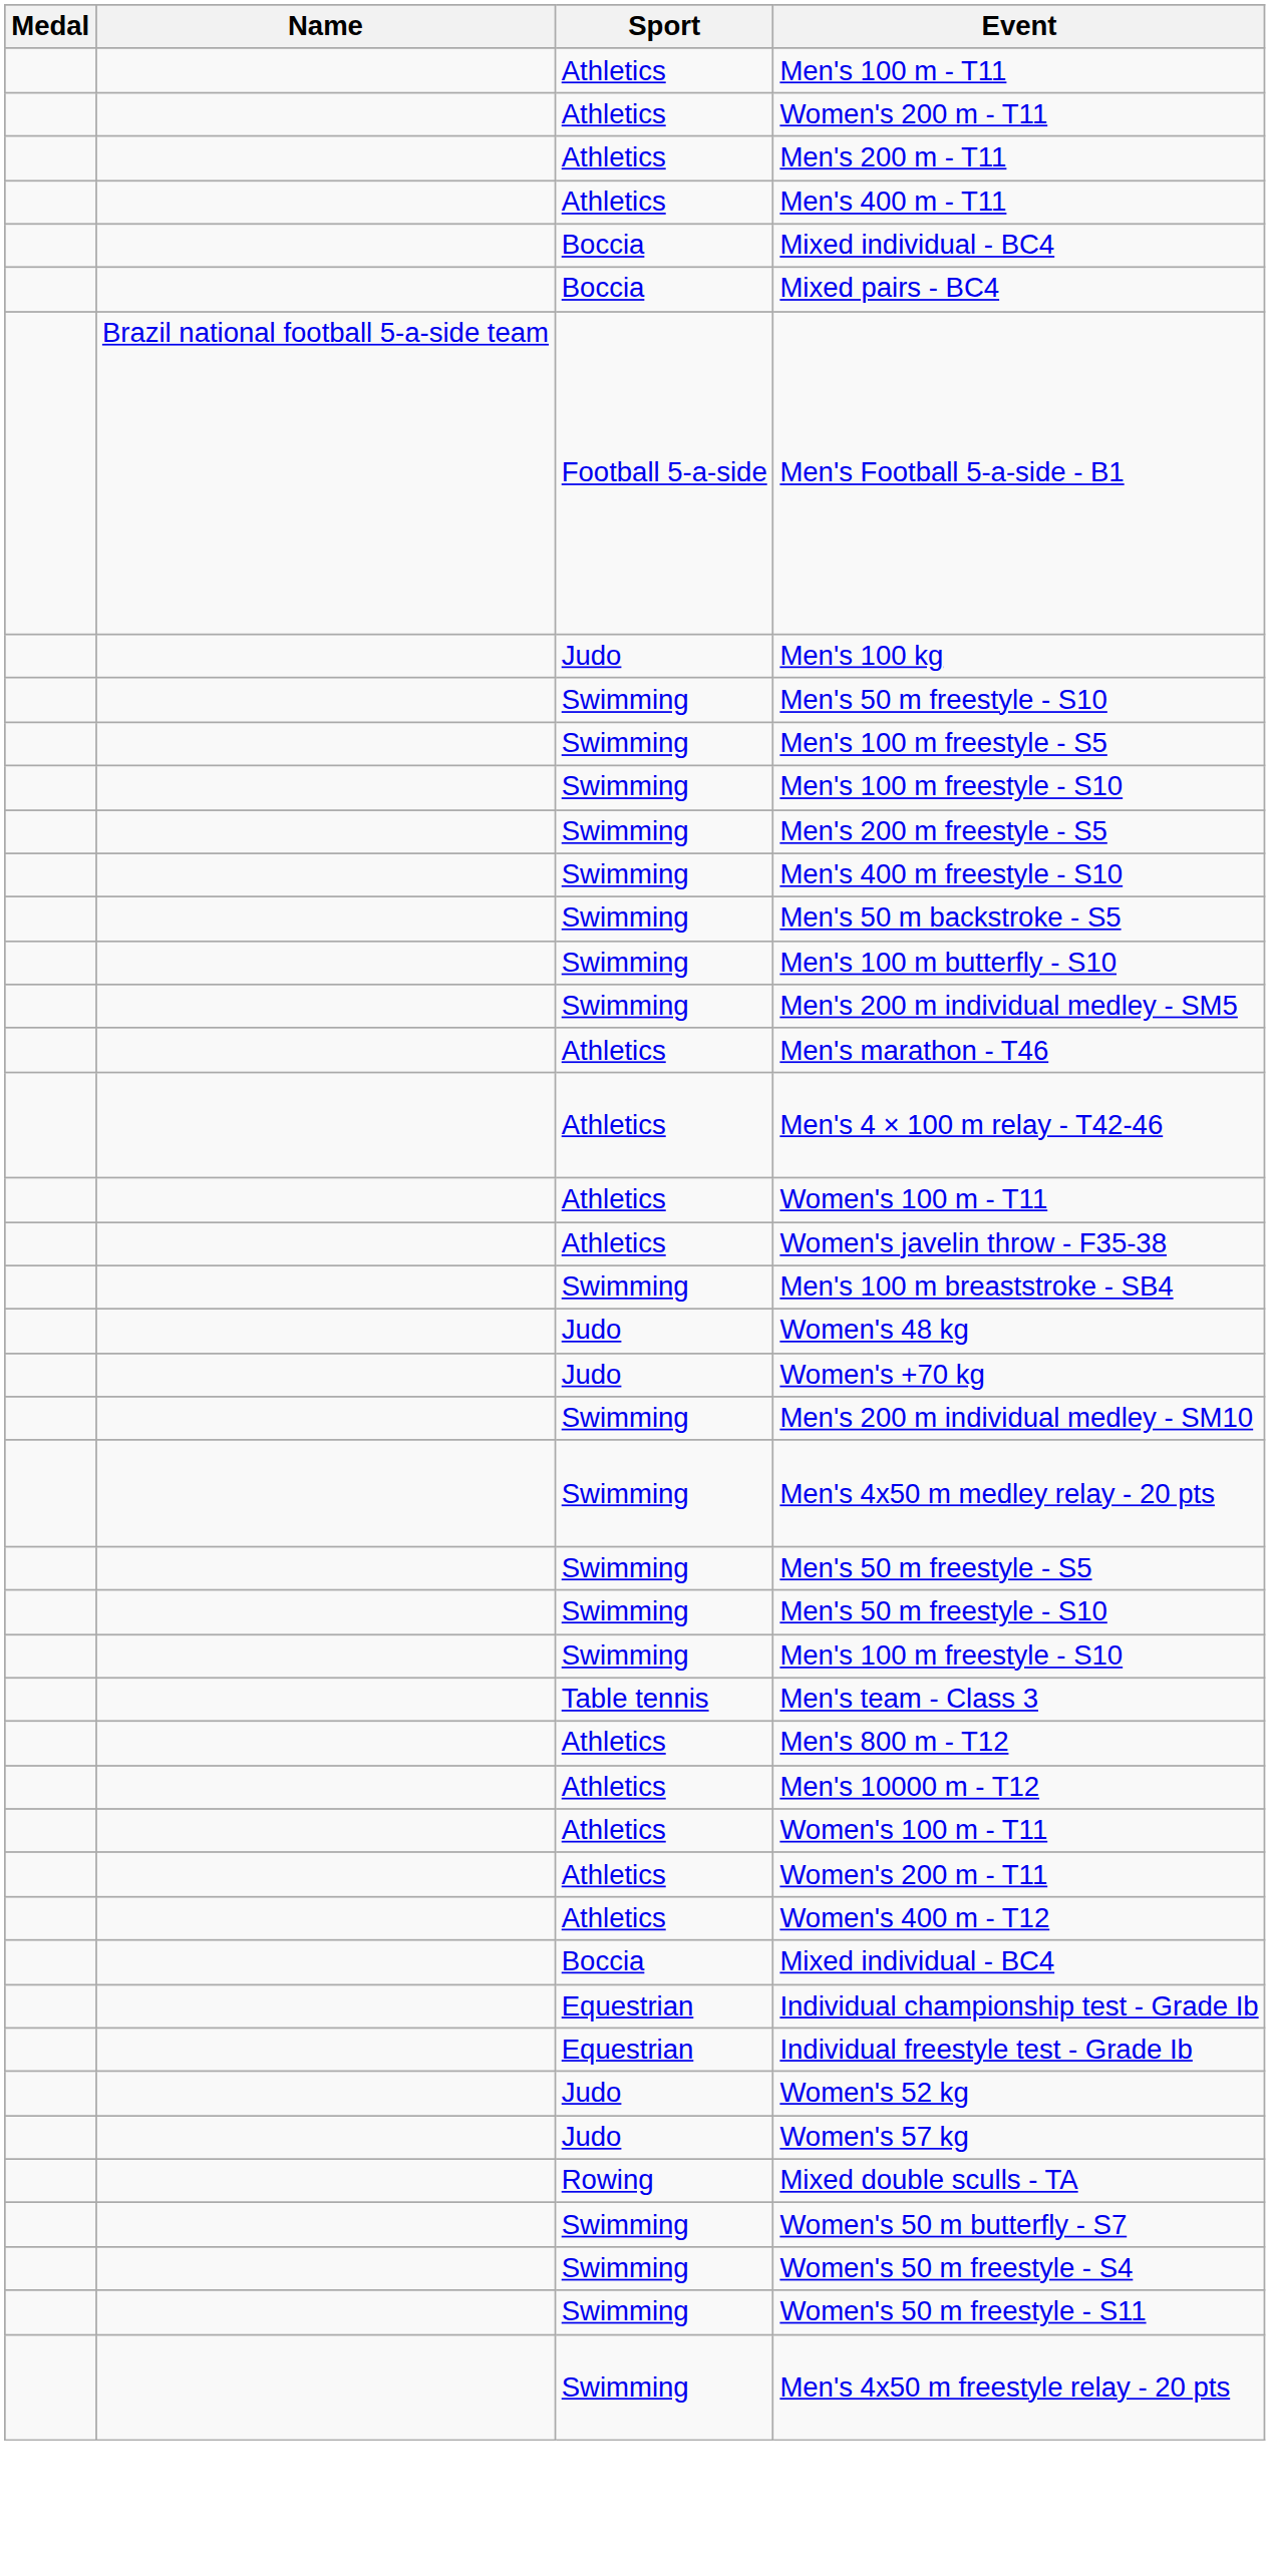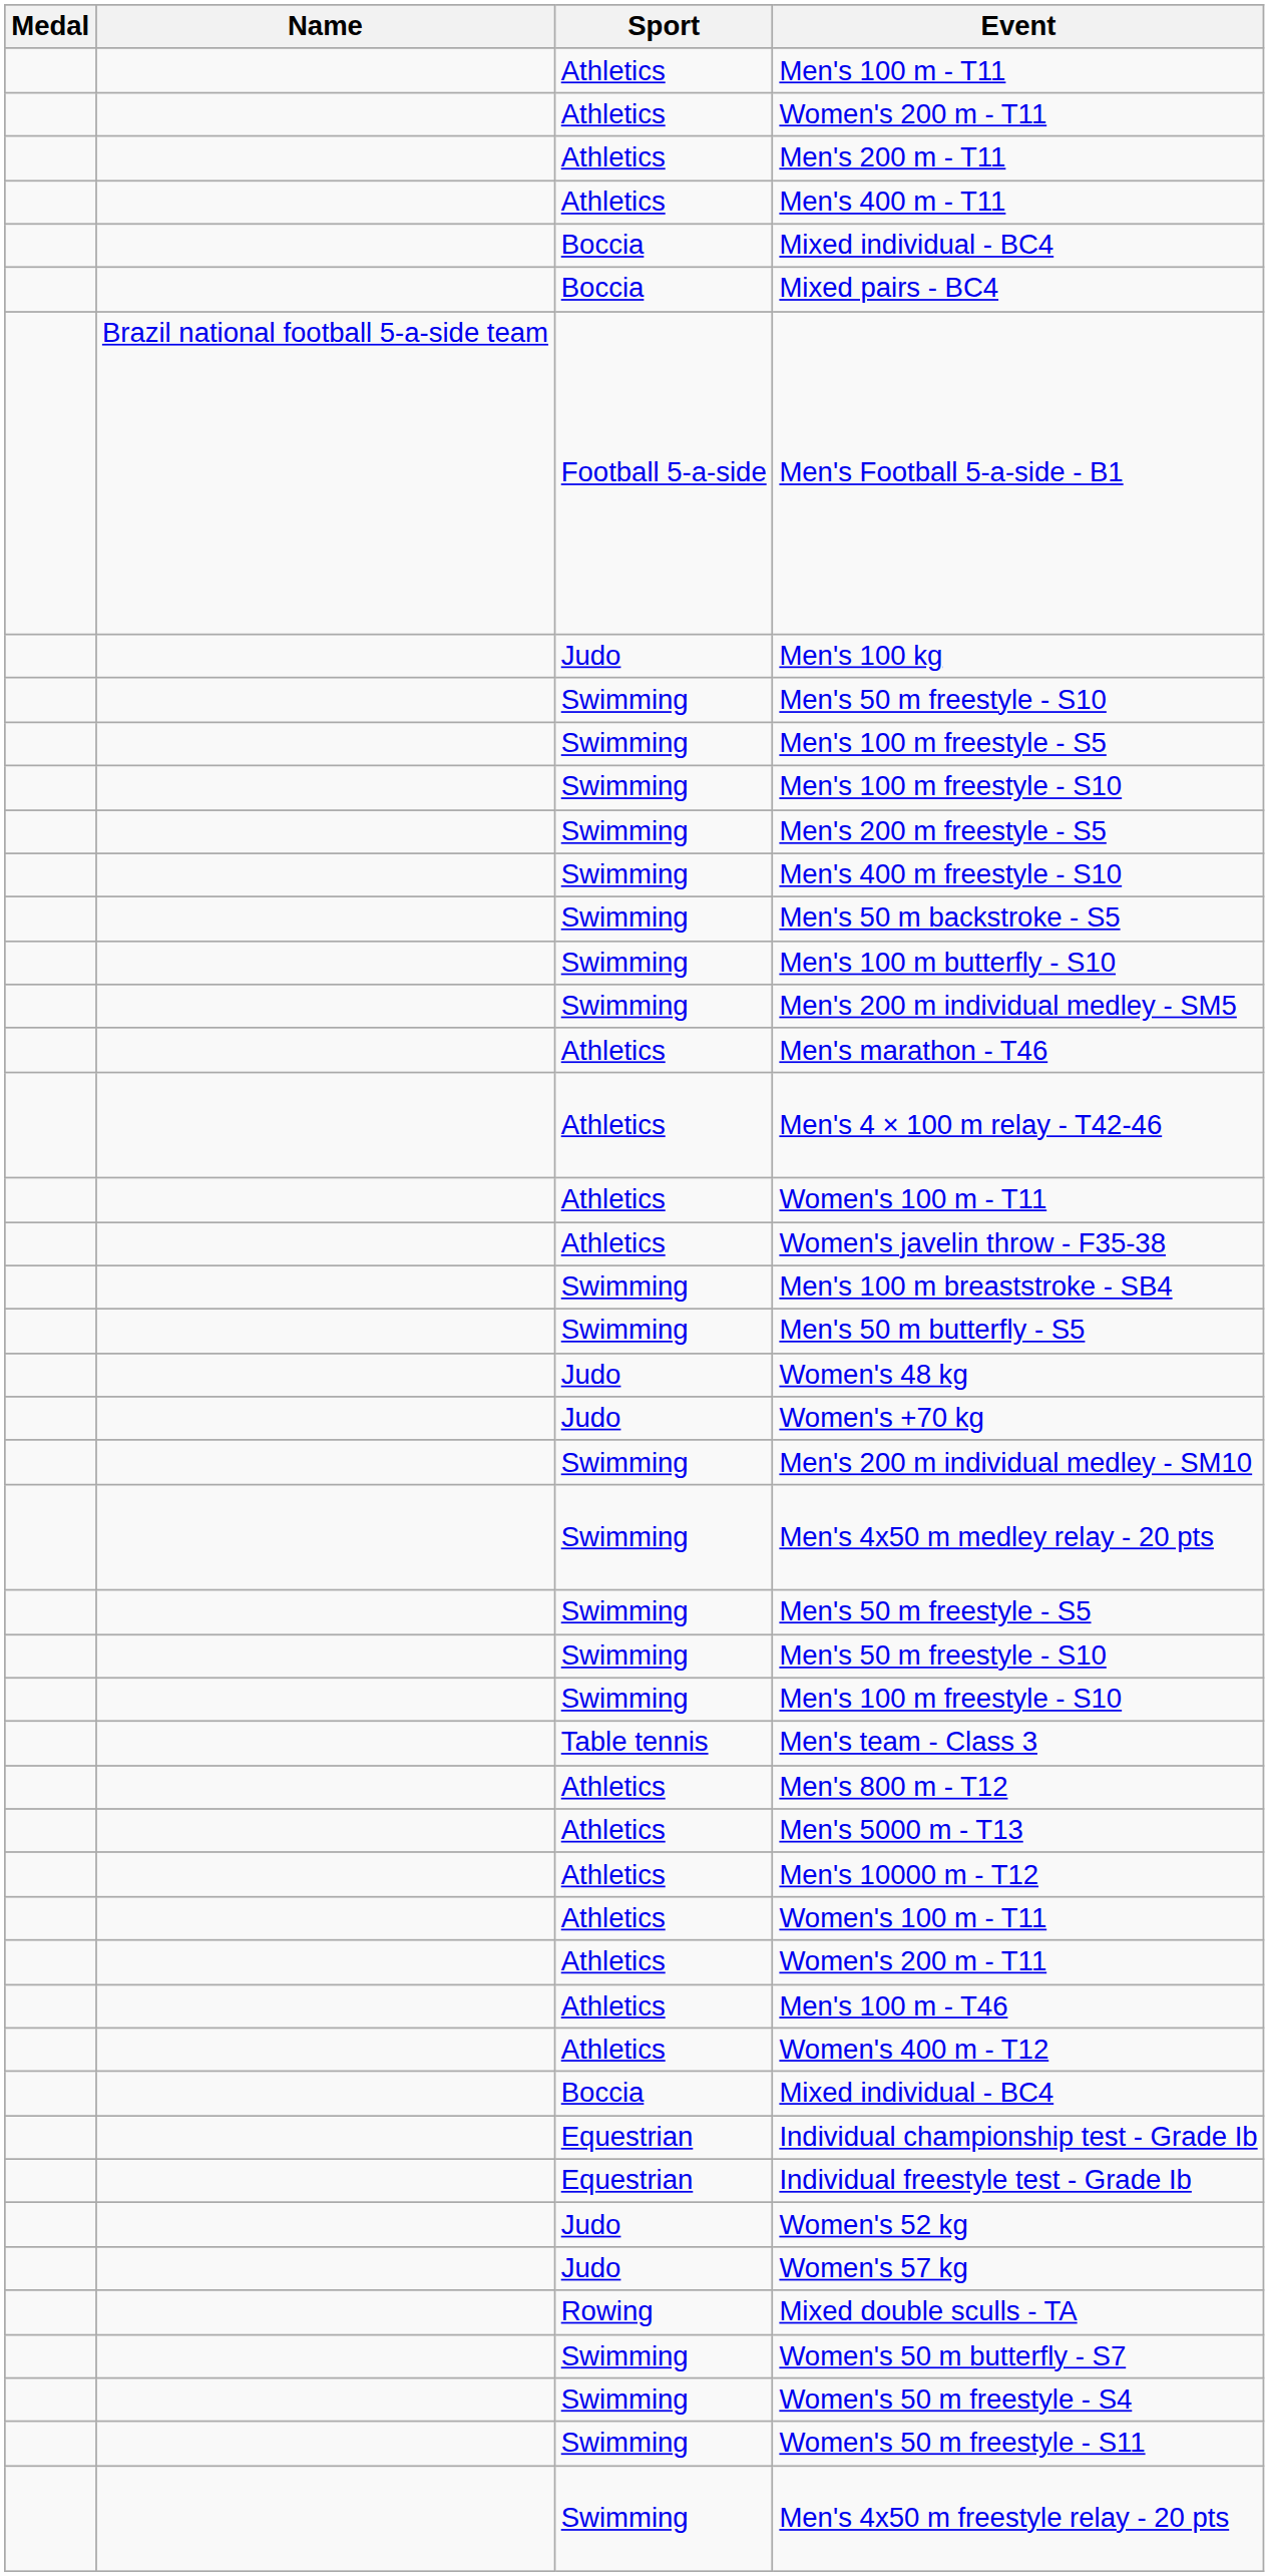+ row: Swimming | Men's 50 m butterfly - S5
+ row: Athletics | Men's 5000 m - T13
+ row: Athletics | Men's 100 m - T46
